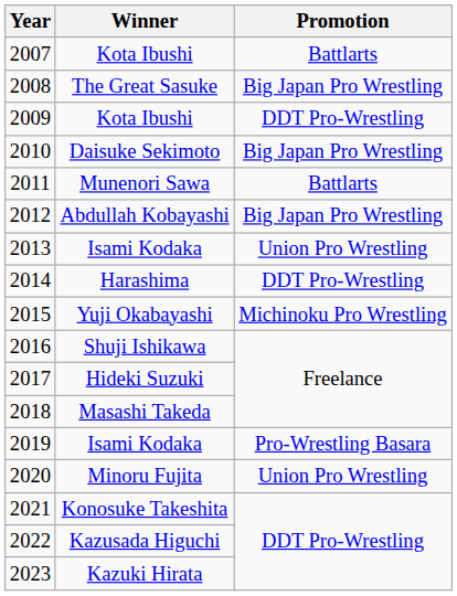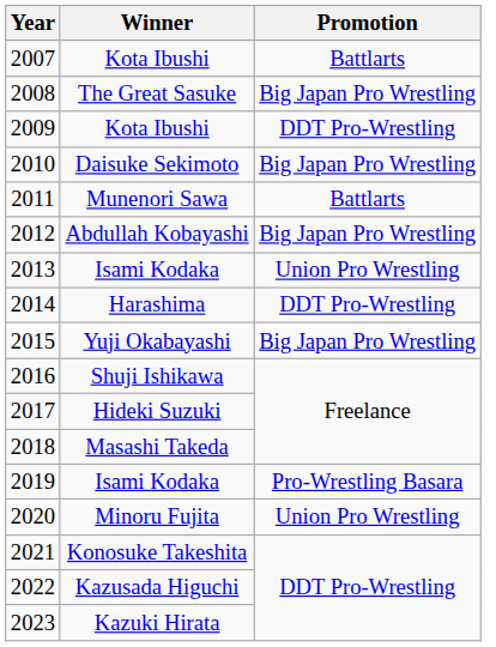2015 | Promotion: Michinoku Pro Wrestling -> Big Japan Pro Wrestling
